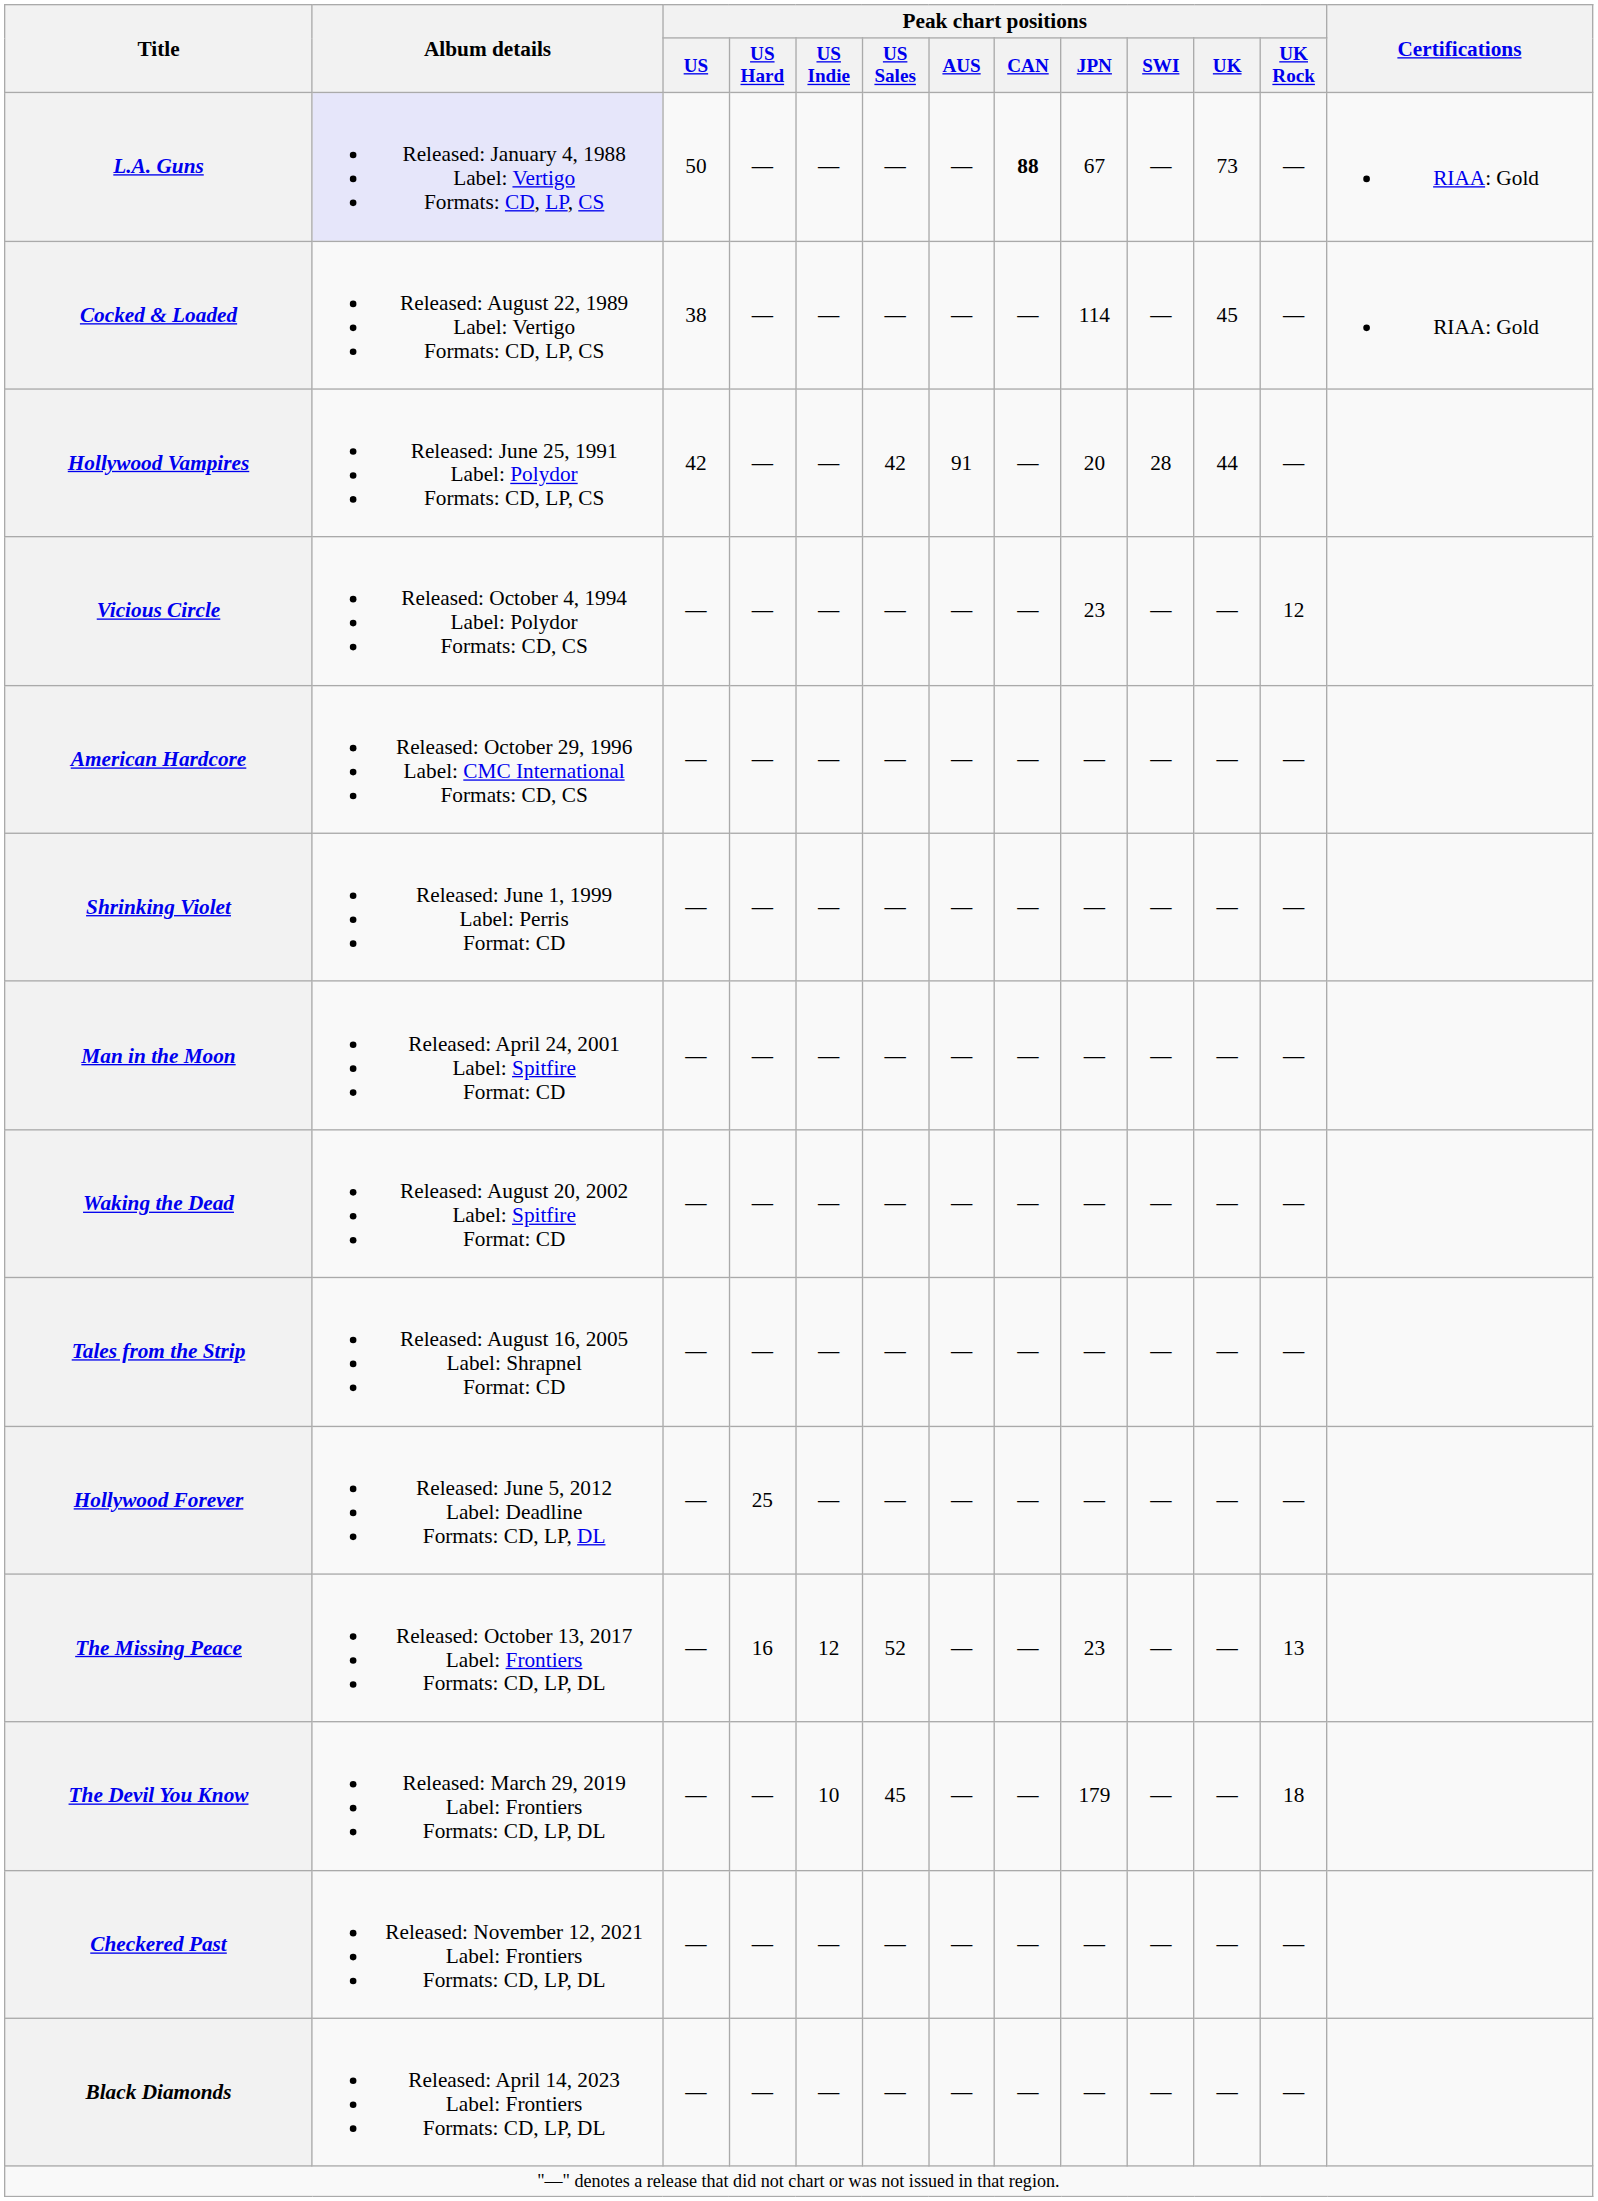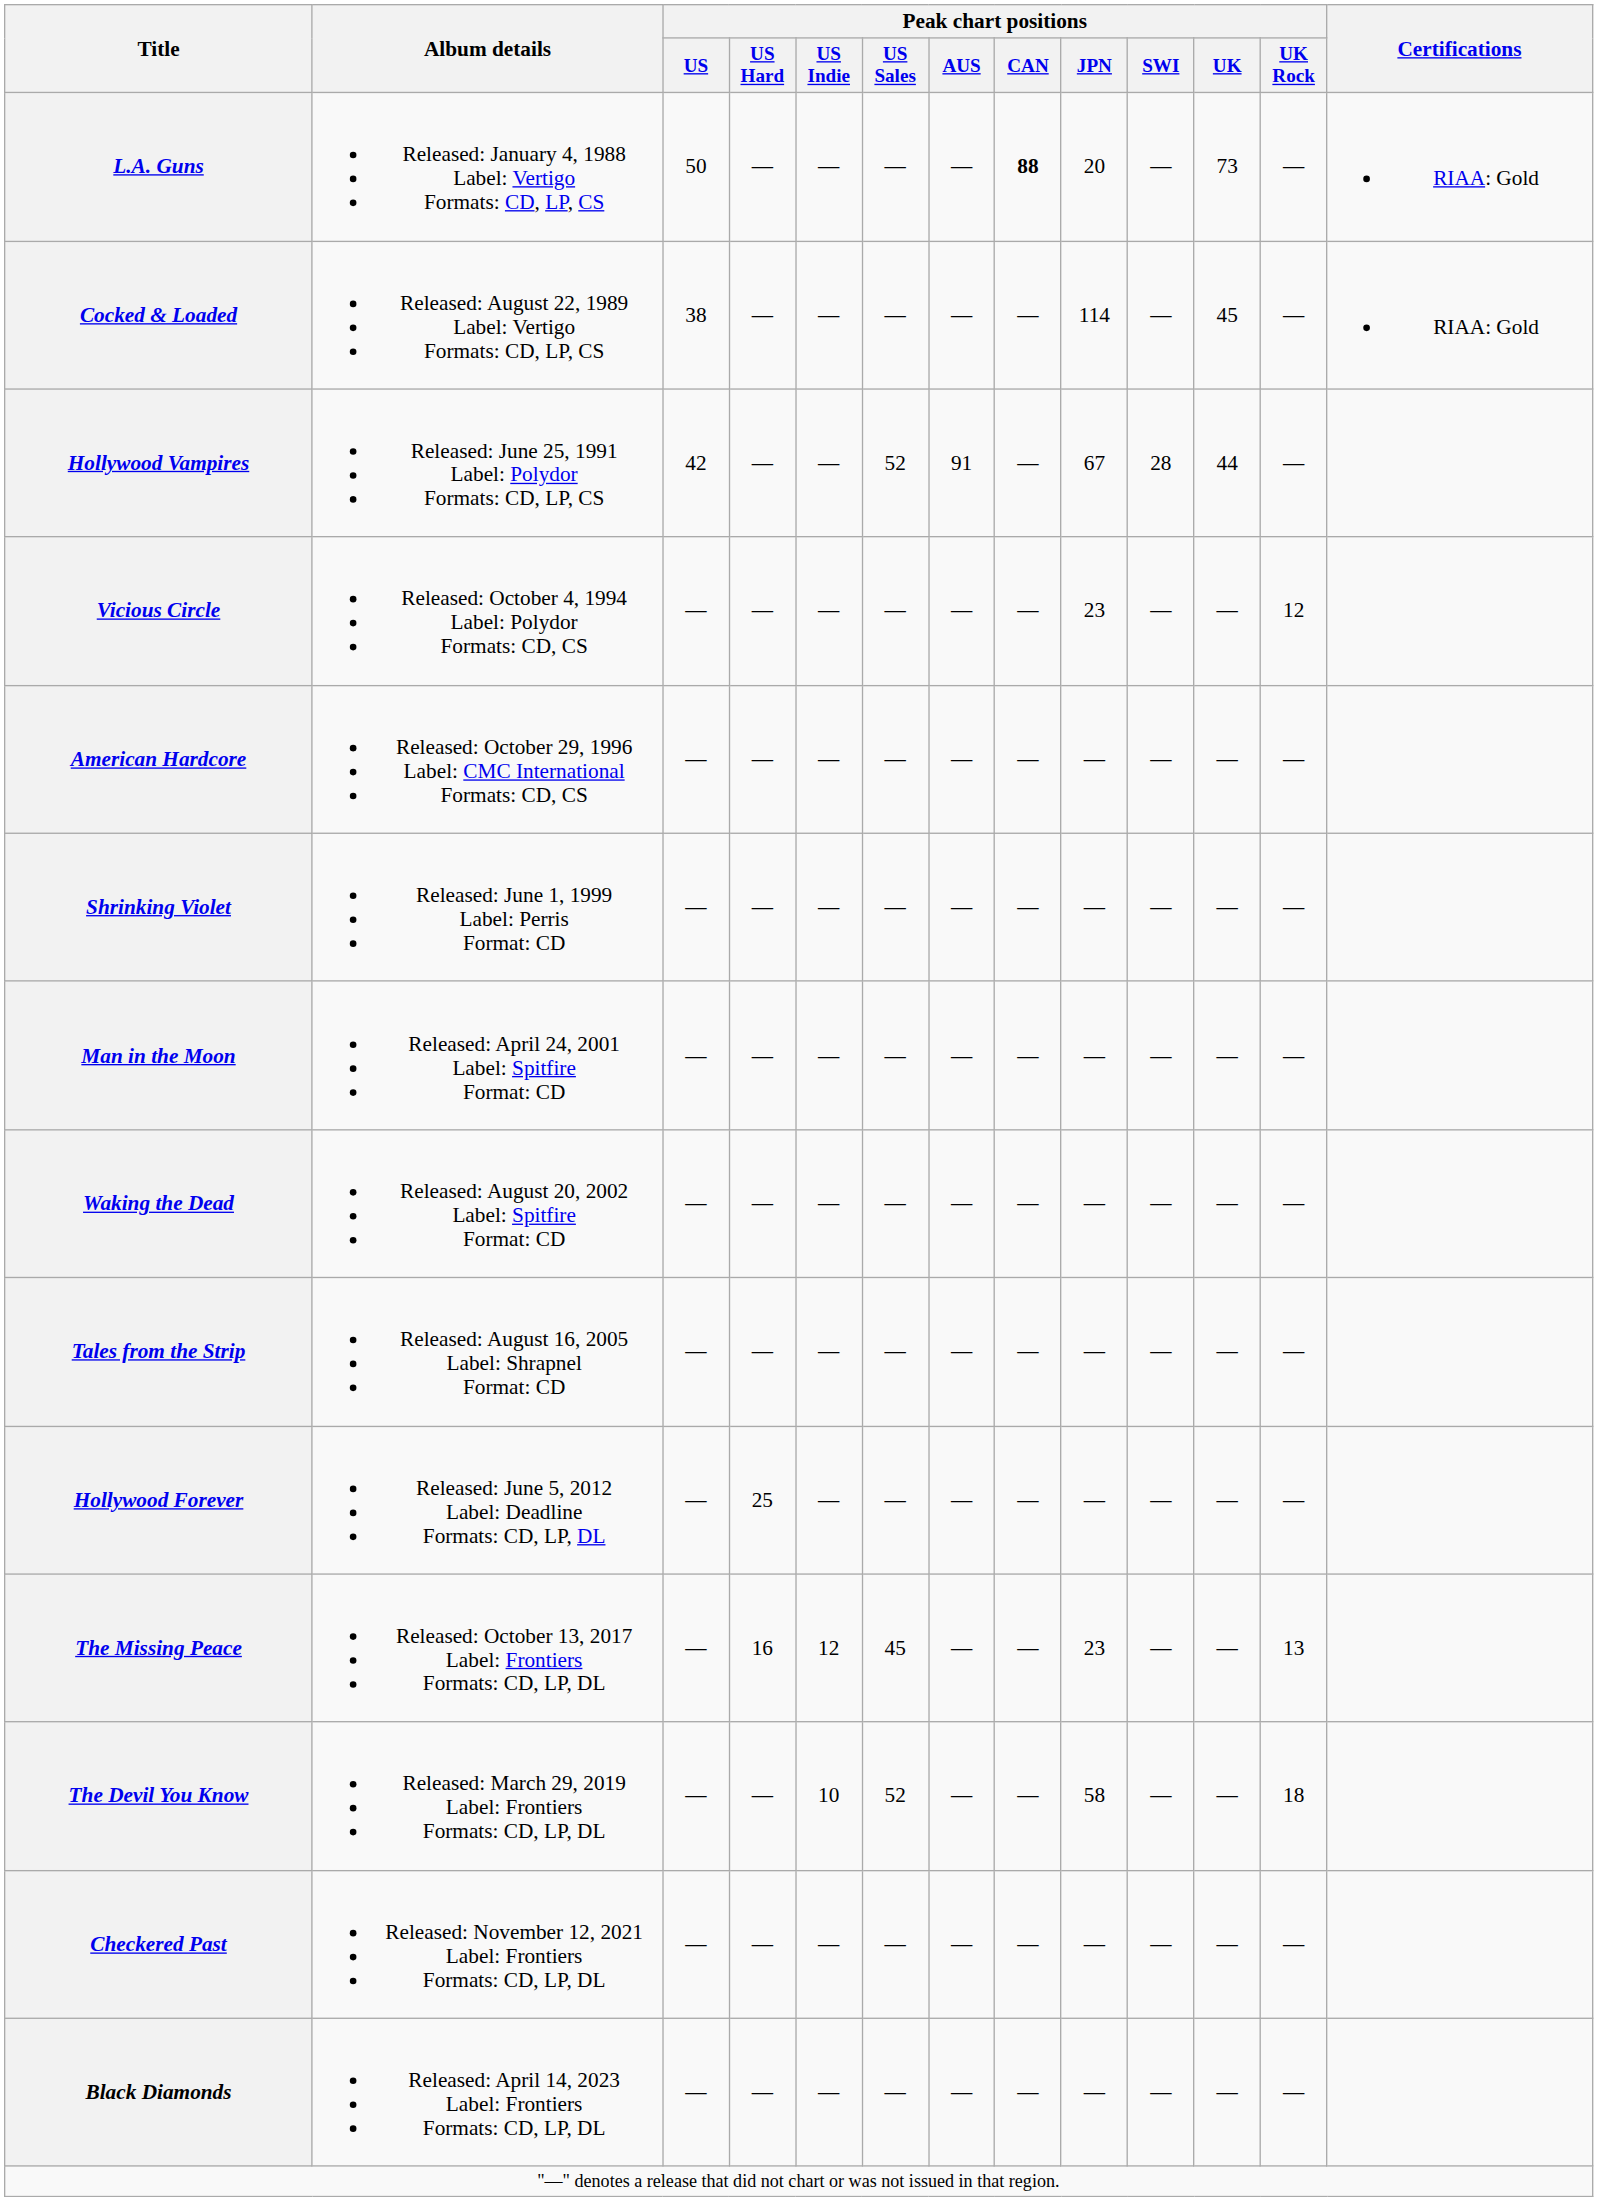L.A. Guns | Album details: lavender background -> no background
L.A. Guns | Peak chart positions / JPN: 67 -> 20
Hollywood Vampires | Peak chart positions / US Sales: 42 -> 52
Hollywood Vampires | Peak chart positions / JPN: 20 -> 67
The Missing Peace | Peak chart positions / US Sales: 52 -> 45
The Devil You Know | Peak chart positions / US Sales: 45 -> 52
The Devil You Know | Peak chart positions / JPN: 179 -> 58
